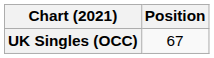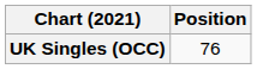UK Singles (OCC) | Position: 67 -> 76
